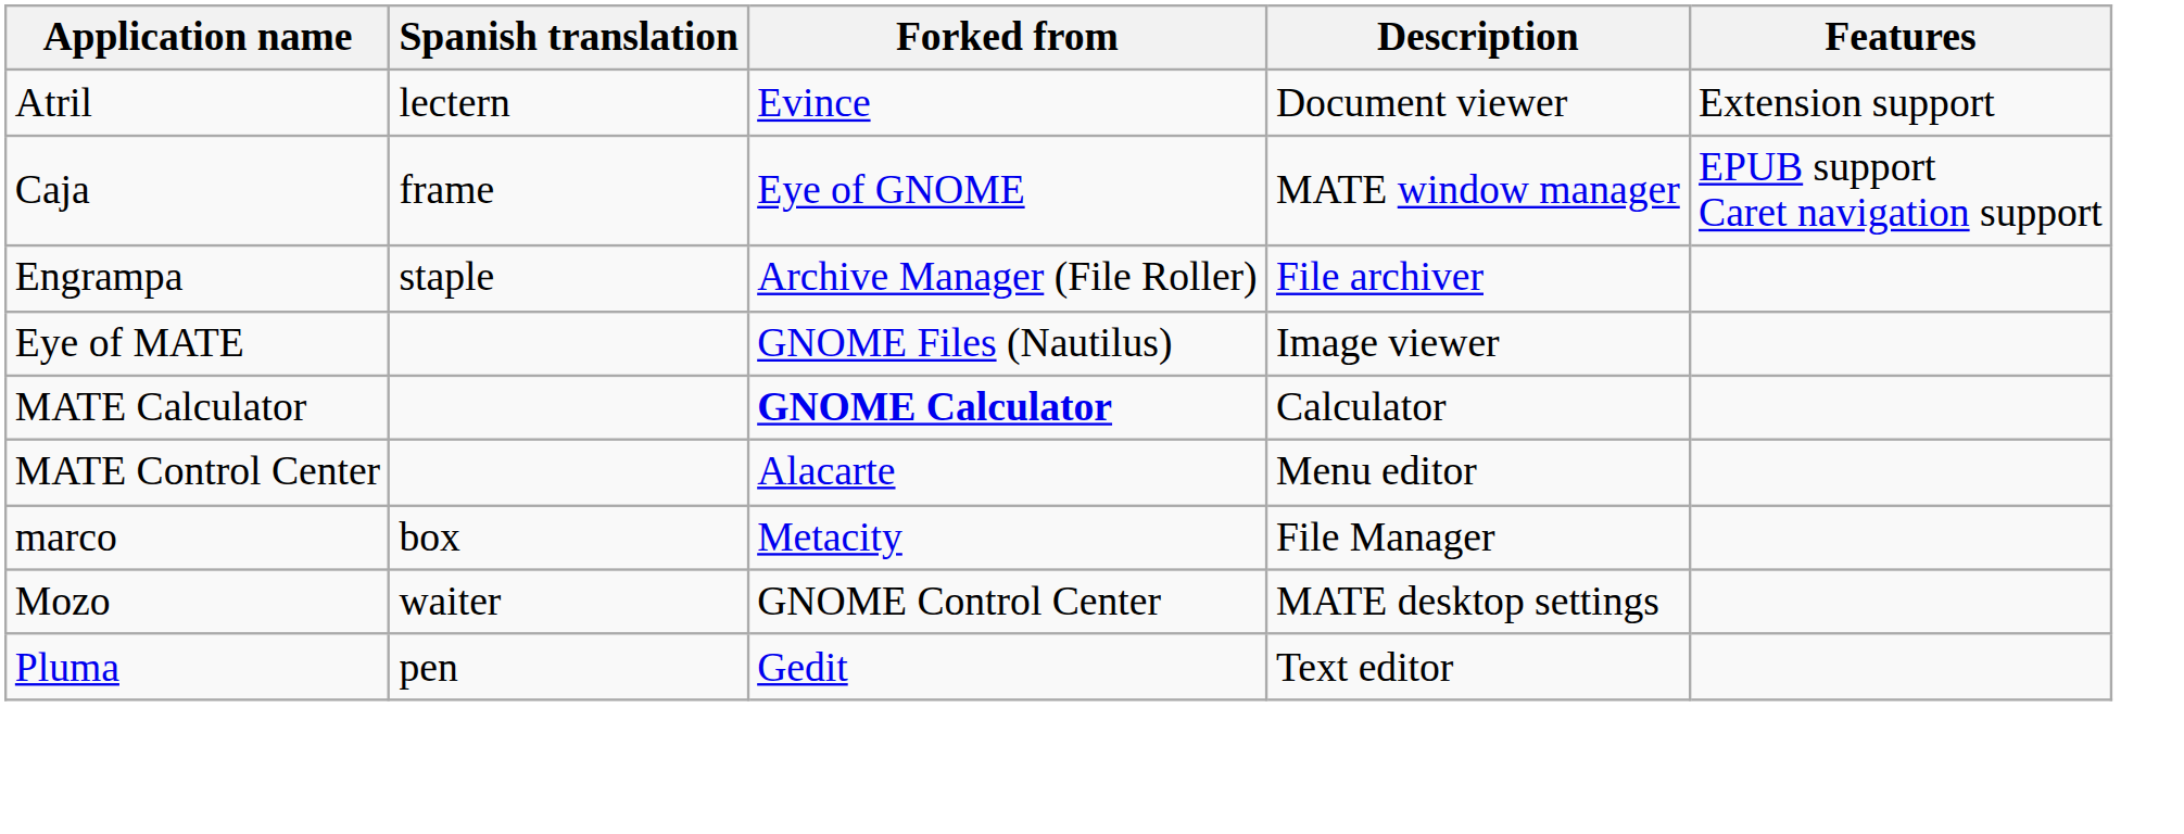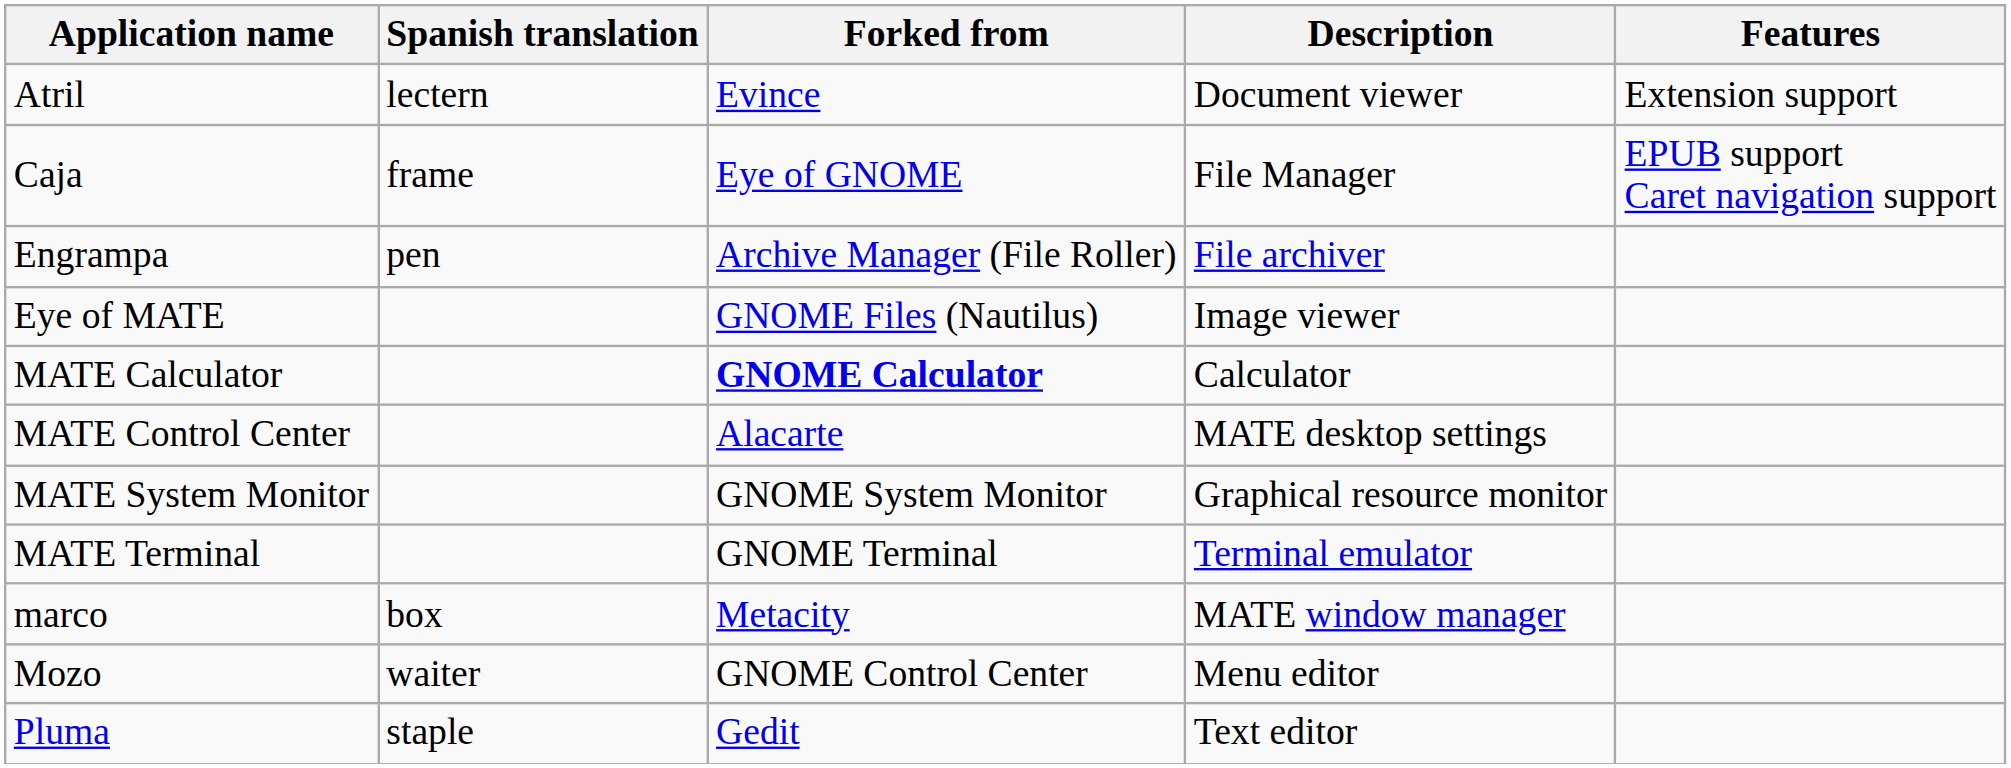Caja | Description: MATE window manager -> File Manager
Engrampa | Spanish translation: staple -> pen
MATE Control Center | Description: Menu editor -> MATE desktop settings
+ row: MATE System Monitor | GNOME System Monitor | Graphical resource monitor
+ row: MATE Terminal | GNOME Terminal | Terminal emulator
marco | Description: File Manager -> MATE window manager
Mozo | Description: MATE desktop settings -> Menu editor
Pluma | Spanish translation: pen -> staple
